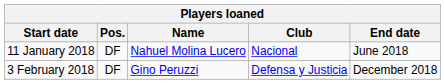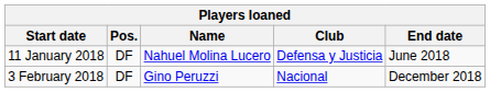11 January 2018 | Club: Nacional -> Defensa y Justicia
3 February 2018 | Club: Defensa y Justicia -> Nacional
